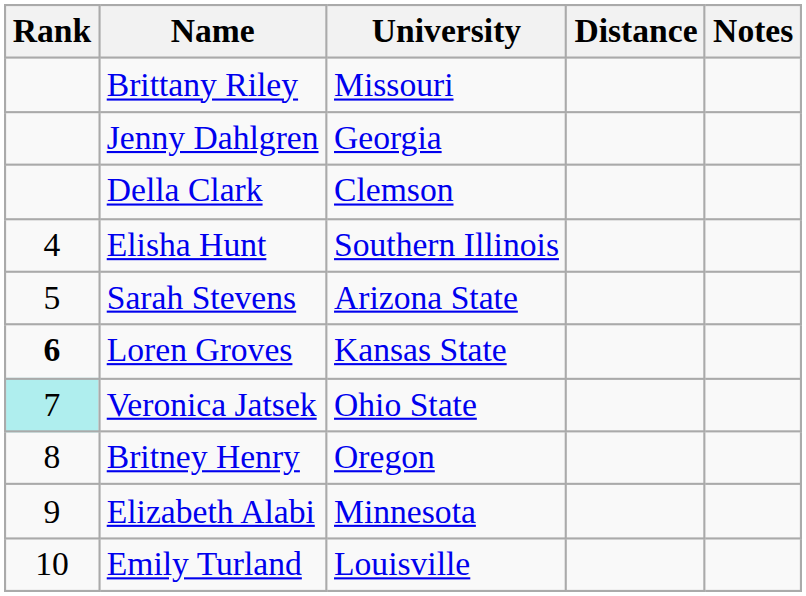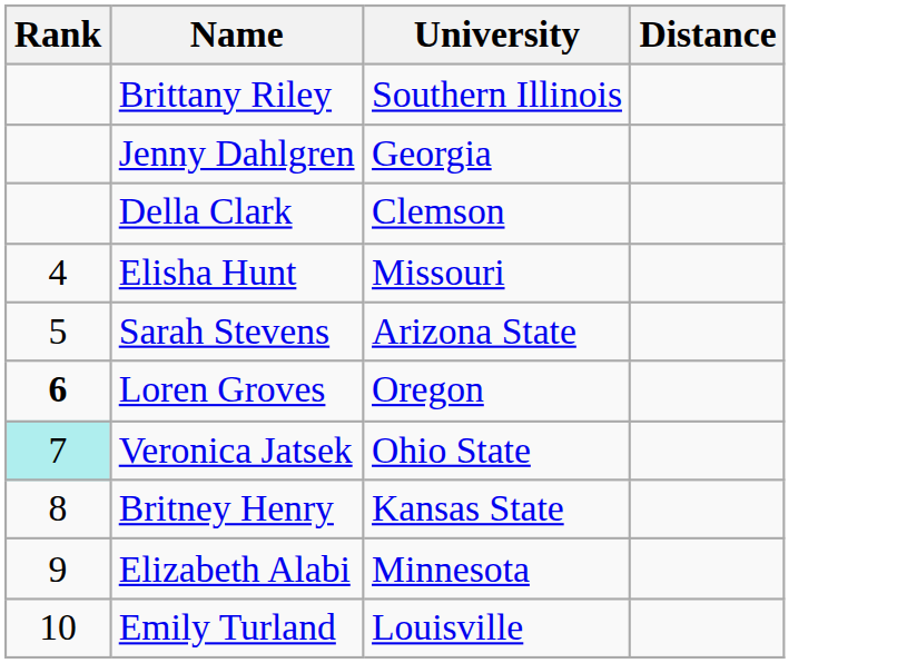- column: Notes
Brittany Riley | University: Missouri -> Southern Illinois
Elisha Hunt | University: Southern Illinois -> Missouri
Loren Groves | University: Kansas State -> Oregon
Britney Henry | University: Oregon -> Kansas State
